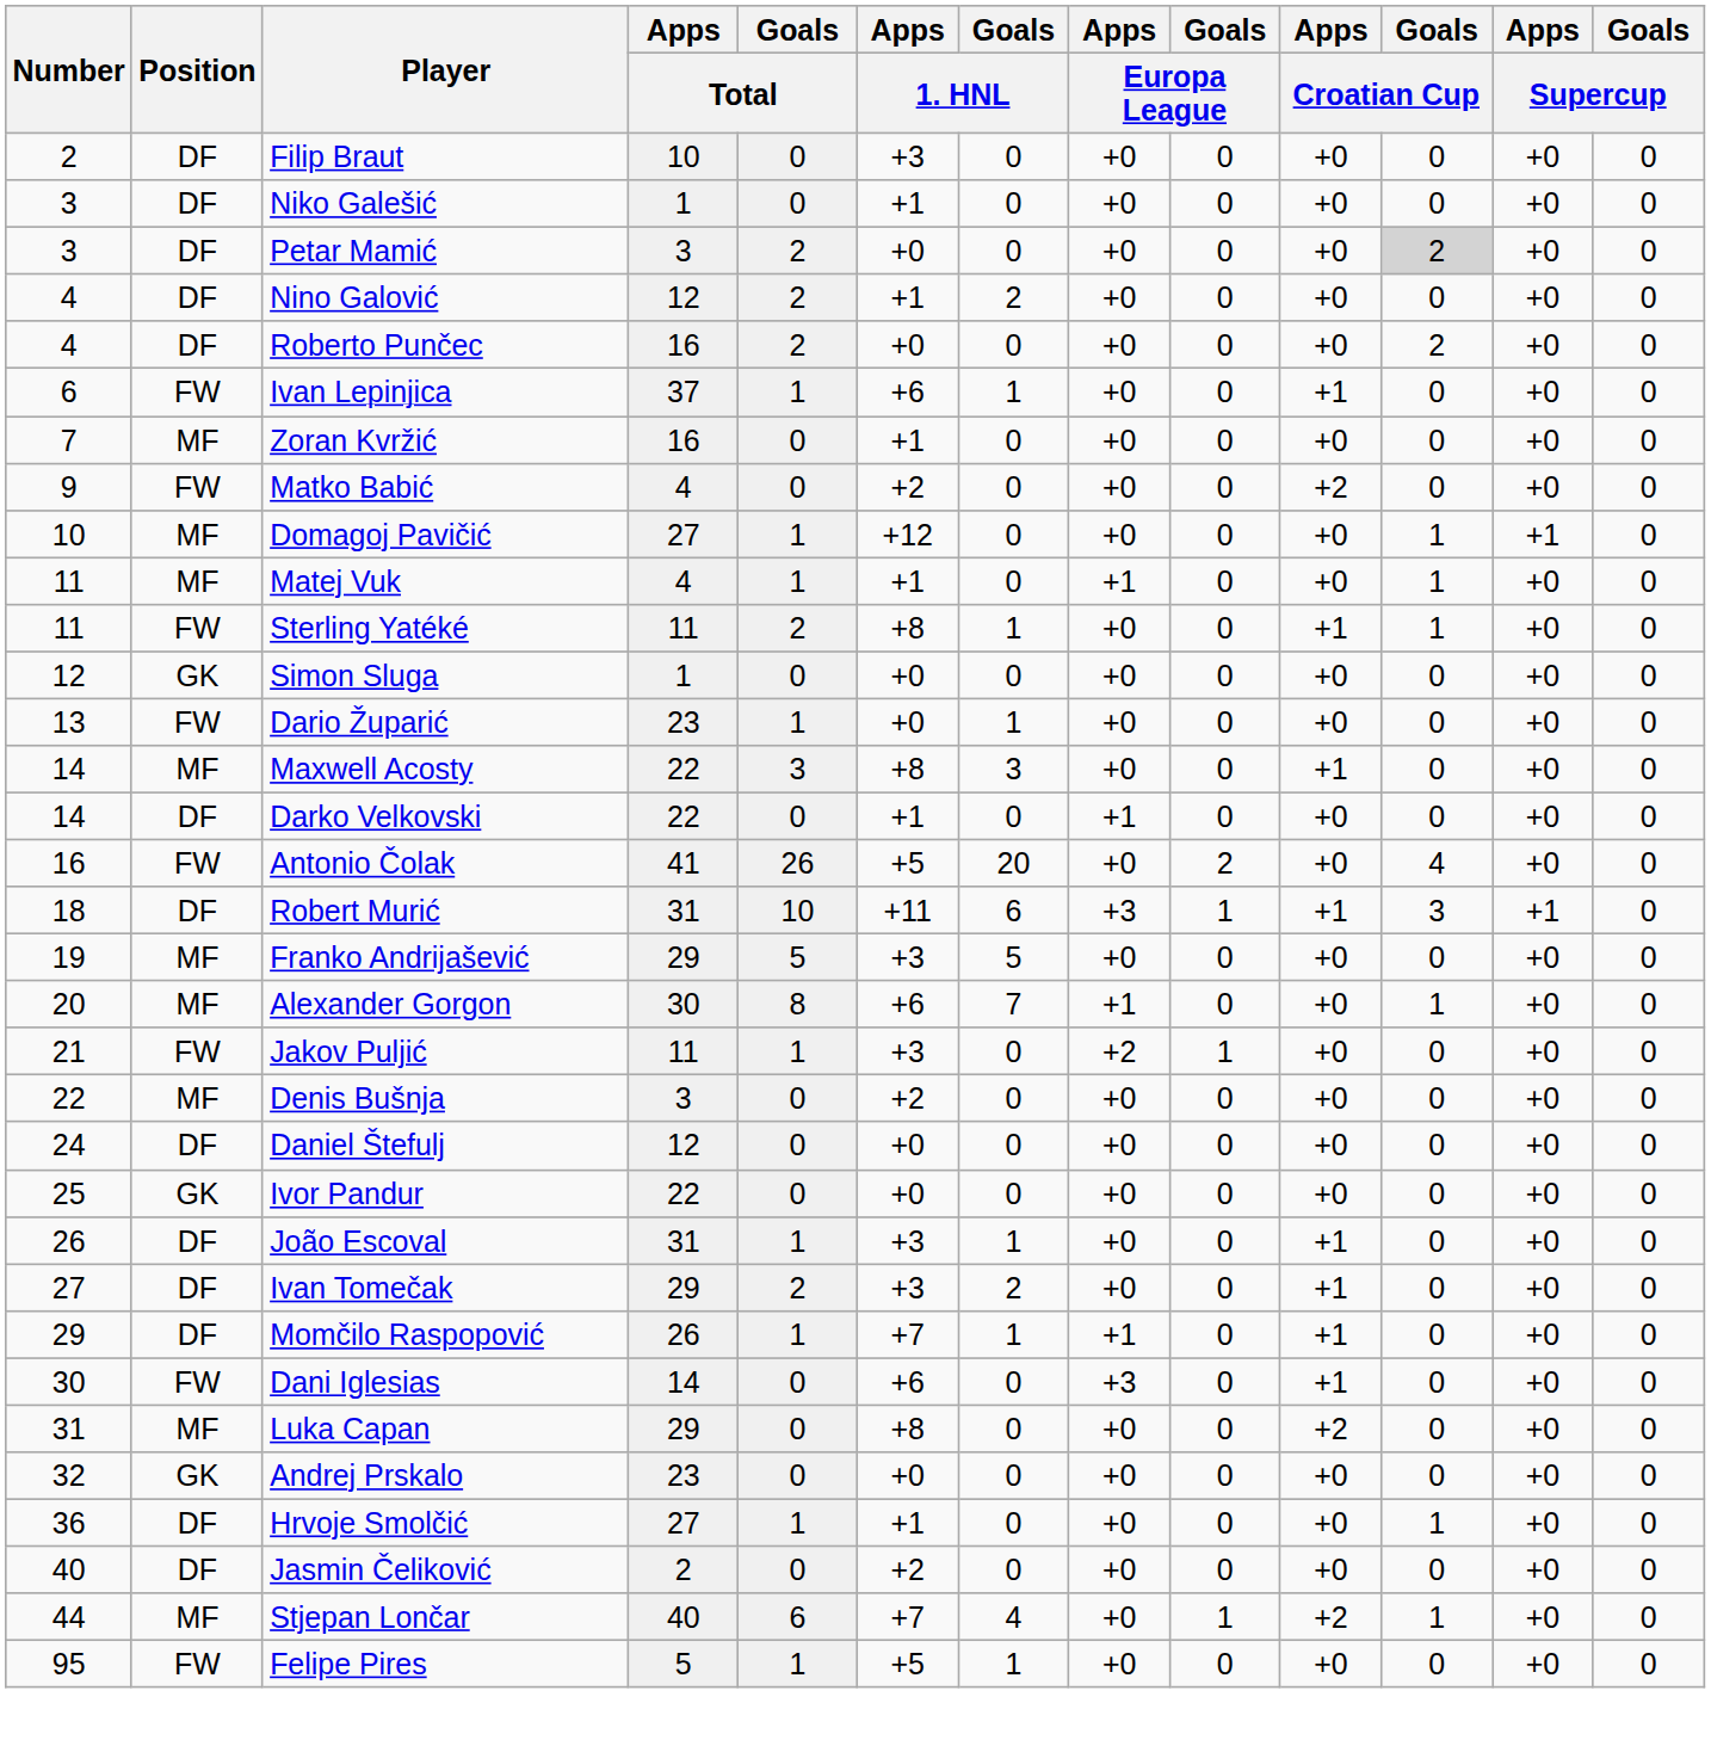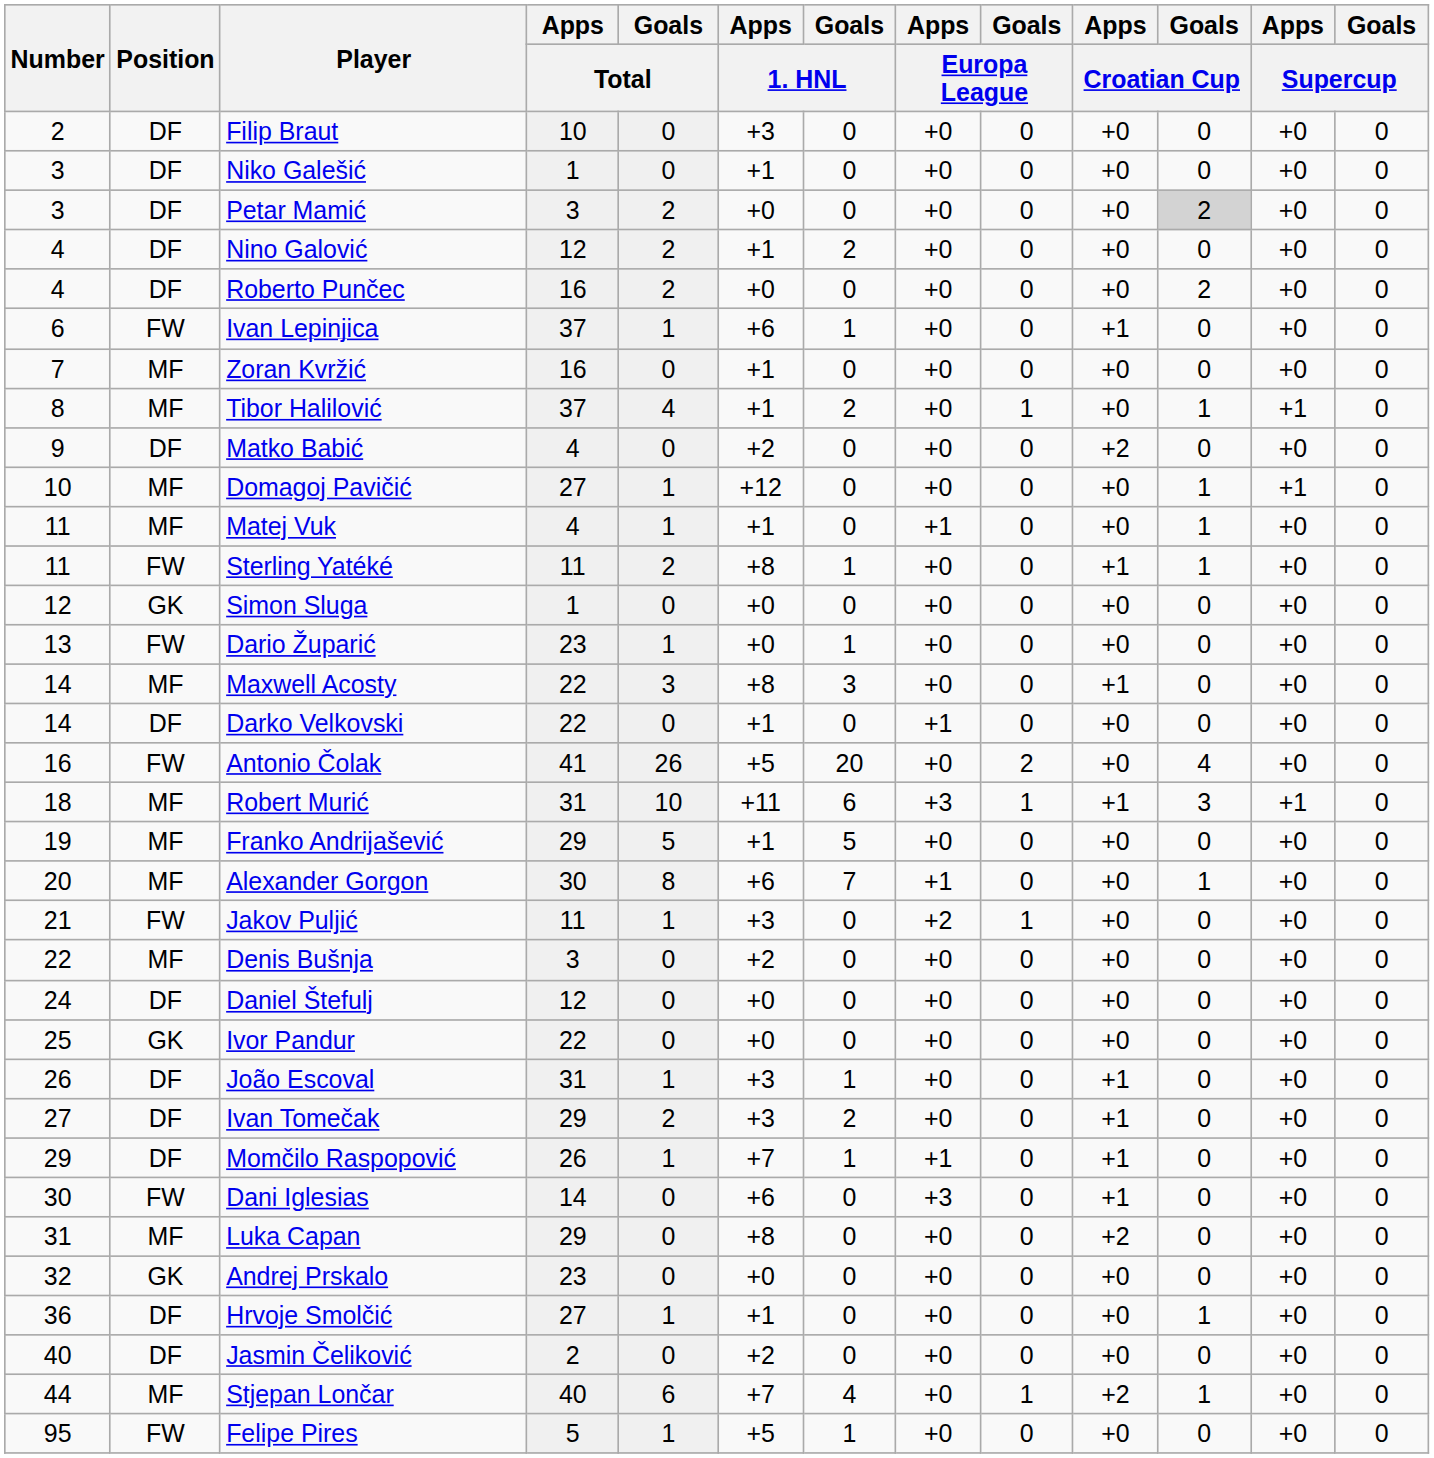+ row: 8 | MF | Tibor Halilović | 37 | 4 | +1 | 2 | +0 | 1 | +0 | 1 | +1 | 0
Matko Babić | Position: FW -> DF
Robert Murić | Position: DF -> MF
Franko Andrijašević | Apps / 1. HNL: +3 -> +1
